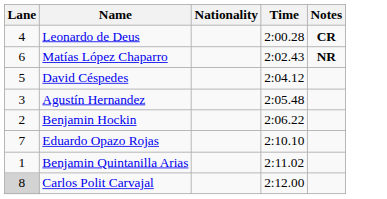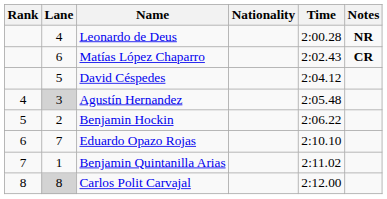+ column: Rank | 4 | 5 | 6 | 7 | 8
Leonardo de Deus | Notes: CR -> NR
Matías López Chaparro | Notes: NR -> CR
Agustín Hernandez | Lane: no background -> lightgrey background
